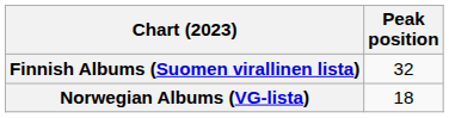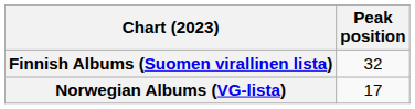Norwegian Albums (VG-lista) | Peak position: 18 -> 17
